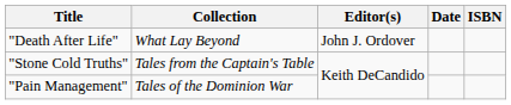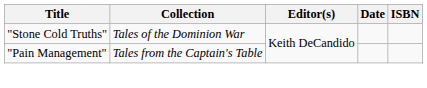- row: "Death After Life" | What Lay Beyond | John J. Ordover
"Stone Cold Truths" | Collection: Tales from the Captain's Table -> Tales of the Dominion War
"Pain Management" | Collection: Tales of the Dominion War -> Tales from the Captain's Table
